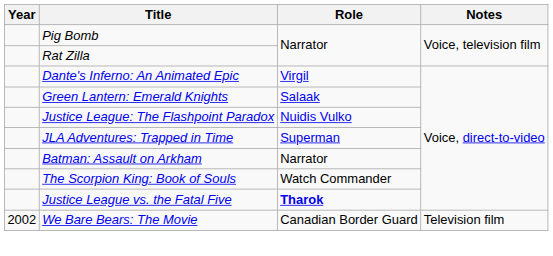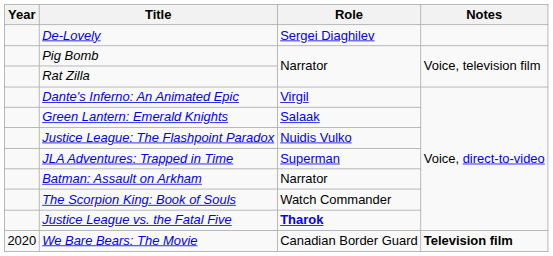+ row: De-Lovely | Sergei Diaghilev
We Bare Bears: The Movie | Year: 2002 -> 2020
We Bare Bears: The Movie | Notes: normal -> bold
